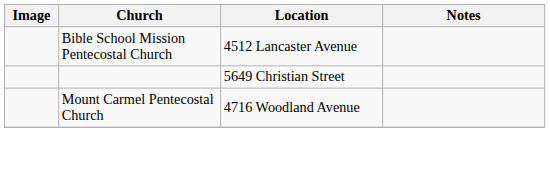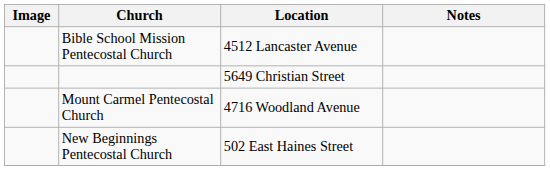+ row: New Beginnings Pentecostal Church | 502 East Haines Street
